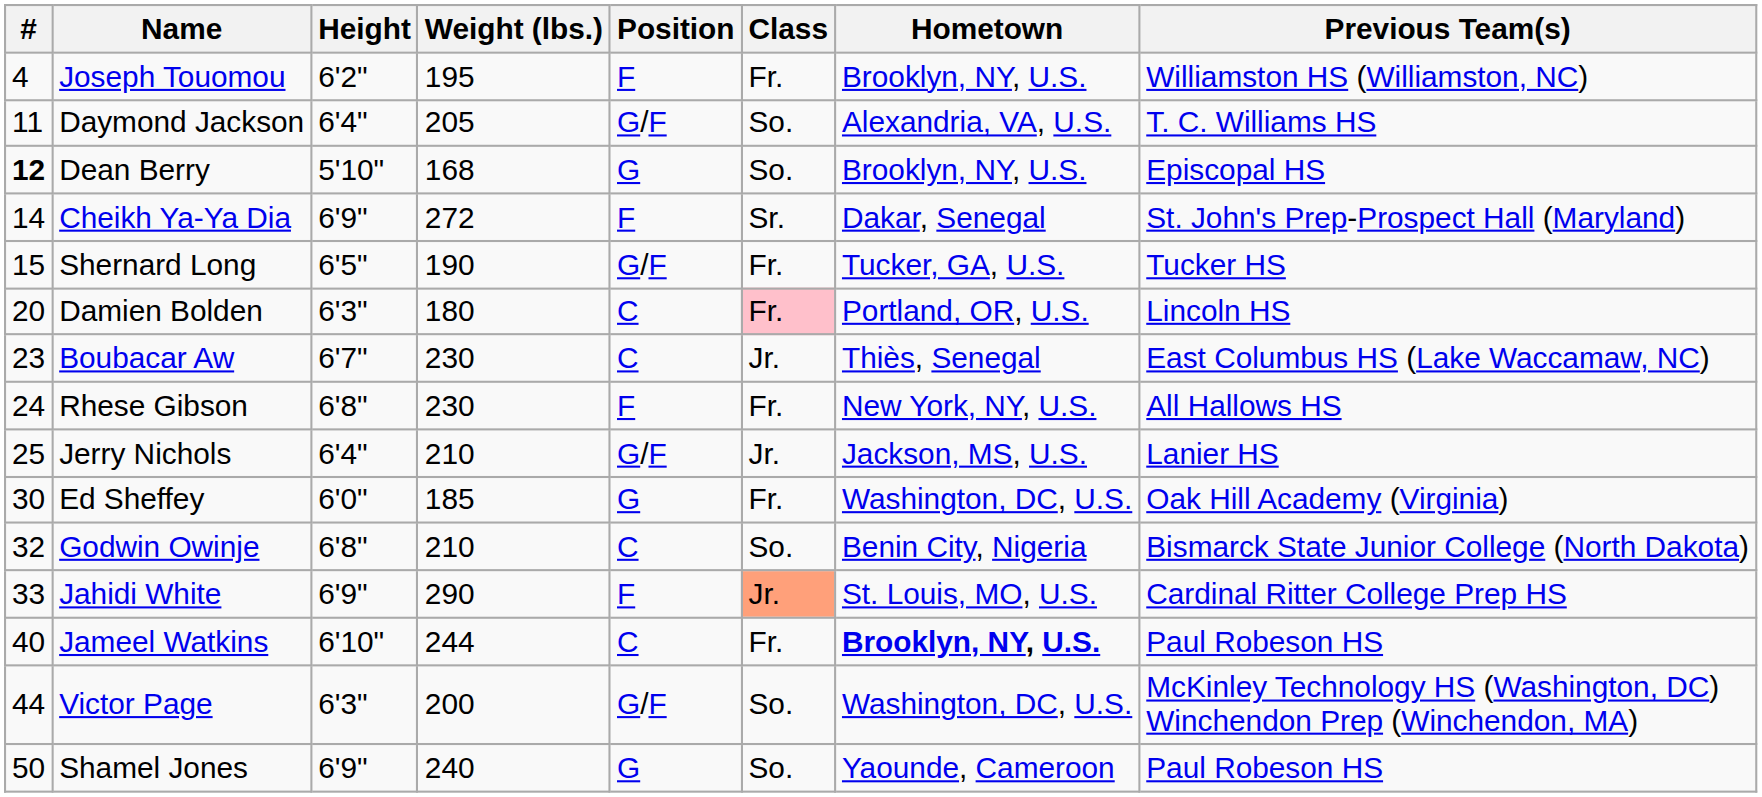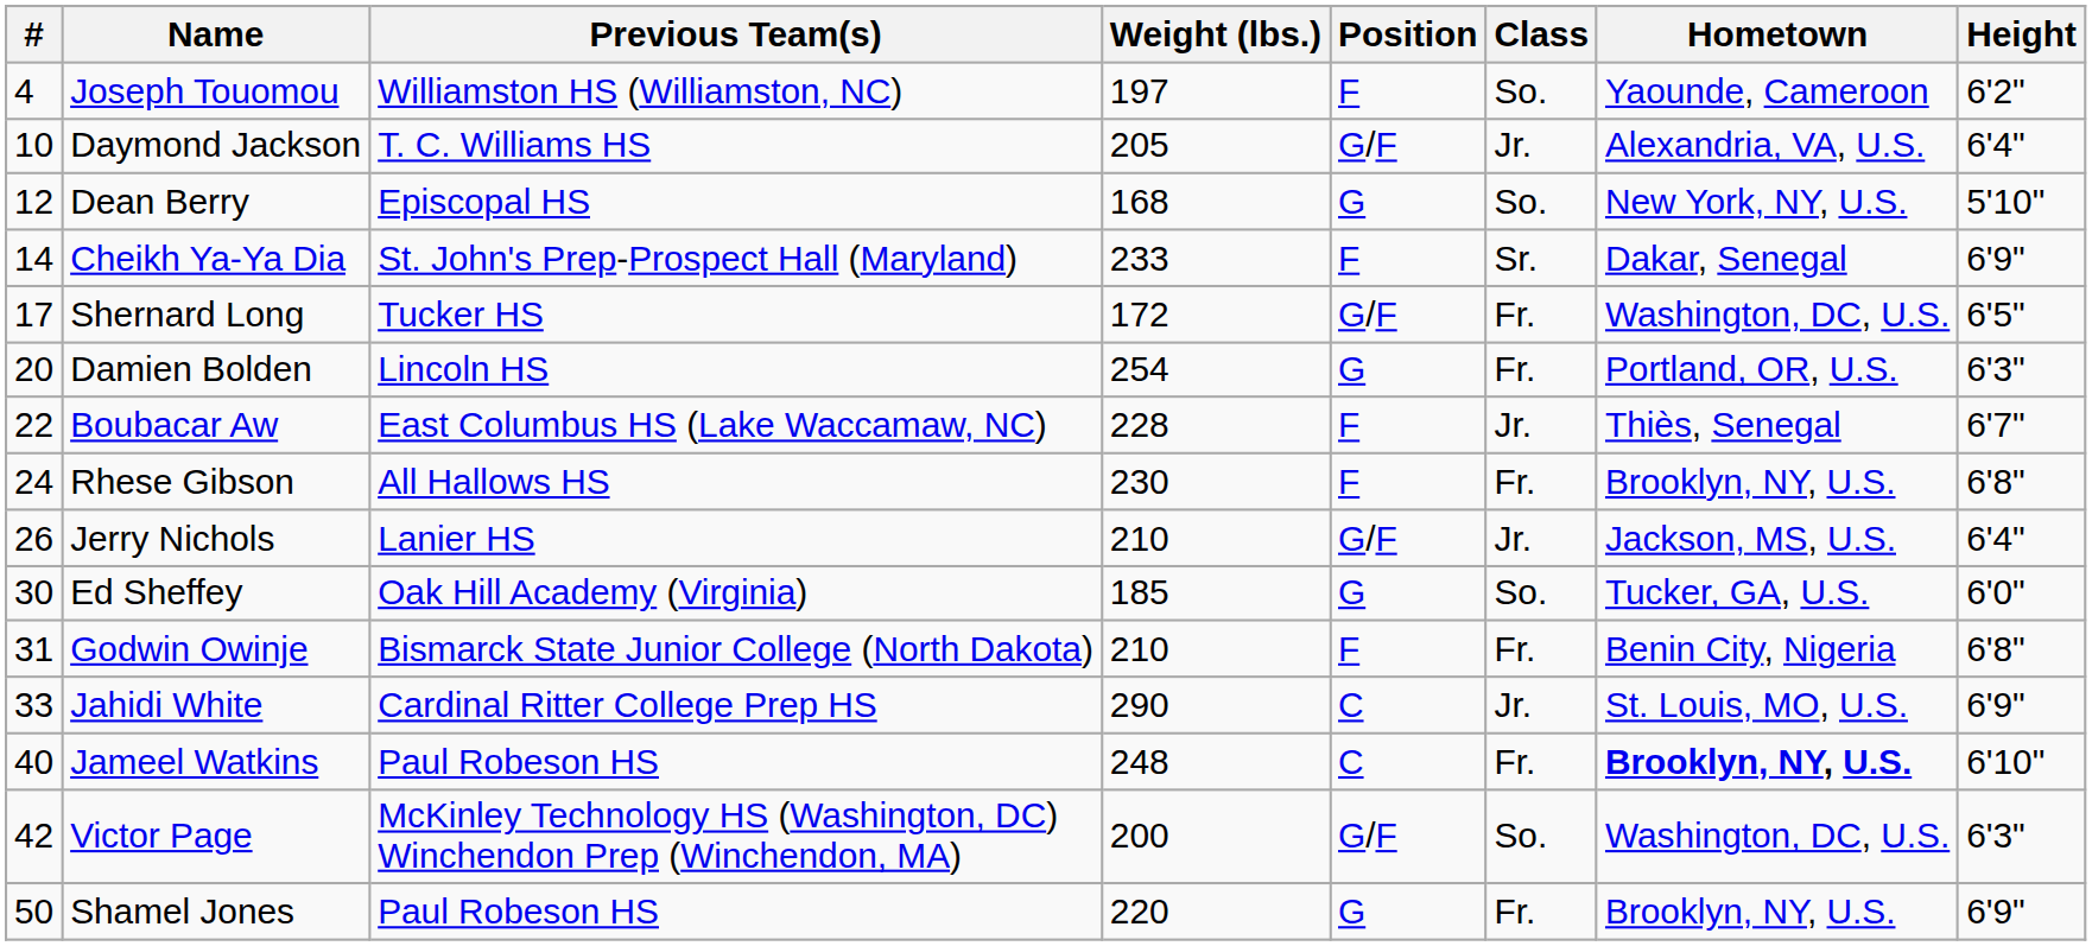columns swapped: Height <-> Previous Team(s)
Joseph Touomou | Weight (lbs.): 195 -> 197
Joseph Touomou | Class: Fr. -> So.
Joseph Touomou | Hometown: Brooklyn, NY, U.S. -> Yaounde, Cameroon
Daymond Jackson | #: 11 -> 10
Daymond Jackson | Class: So. -> Jr.
Dean Berry | #: bold -> normal
Dean Berry | Hometown: Brooklyn, NY, U.S. -> New York, NY, U.S.
Cheikh Ya-Ya Dia | Weight (lbs.): 272 -> 233
Shernard Long | #: 15 -> 17
Shernard Long | Weight (lbs.): 190 -> 172
Shernard Long | Hometown: Tucker, GA, U.S. -> Washington, DC, U.S.
Damien Bolden | Weight (lbs.): 180 -> 254
Damien Bolden | Position: C -> G
Damien Bolden | Class: pink background -> no background
Boubacar Aw | #: 23 -> 22
Boubacar Aw | Weight (lbs.): 230 -> 228
Boubacar Aw | Position: C -> F
Rhese Gibson | Hometown: New York, NY, U.S. -> Brooklyn, NY, U.S.
Jerry Nichols | #: 25 -> 26
Ed Sheffey | Class: Fr. -> So.
Ed Sheffey | Hometown: Washington, DC, U.S. -> Tucker, GA, U.S.
Godwin Owinje | #: 32 -> 31
Godwin Owinje | Position: C -> F
Godwin Owinje | Class: So. -> Fr.
Jahidi White | Position: F -> C
Jahidi White | Class: lightsalmon background -> no background
Jameel Watkins | Weight (lbs.): 244 -> 248
Victor Page | #: 44 -> 42
Shamel Jones | Weight (lbs.): 240 -> 220
Shamel Jones | Class: So. -> Fr.
Shamel Jones | Hometown: Yaounde, Cameroon -> Brooklyn, NY, U.S.
